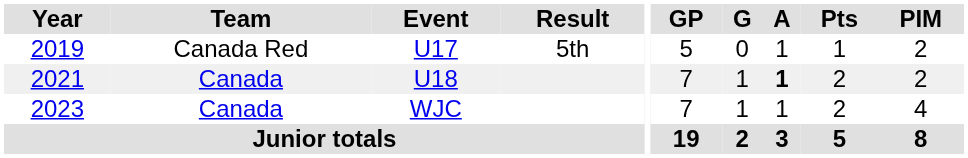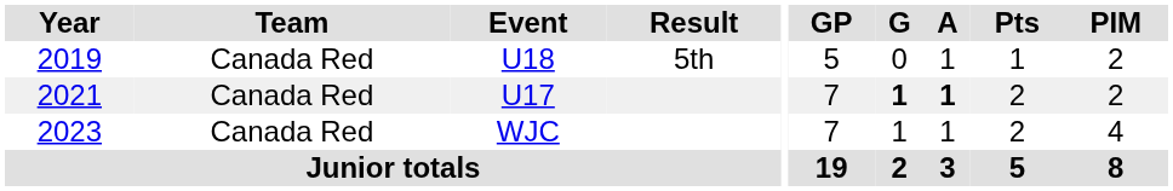2019 | Event: U17 -> U18
2021 | Team: Canada -> Canada Red
2021 | Event: U18 -> U17
2021 | G: normal -> bold
2023 | Team: Canada -> Canada Red
